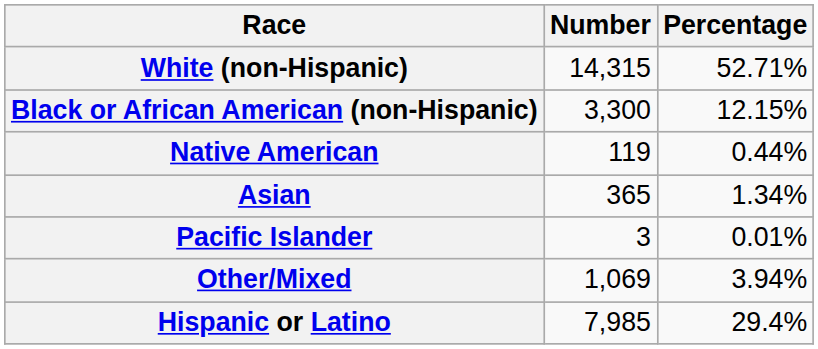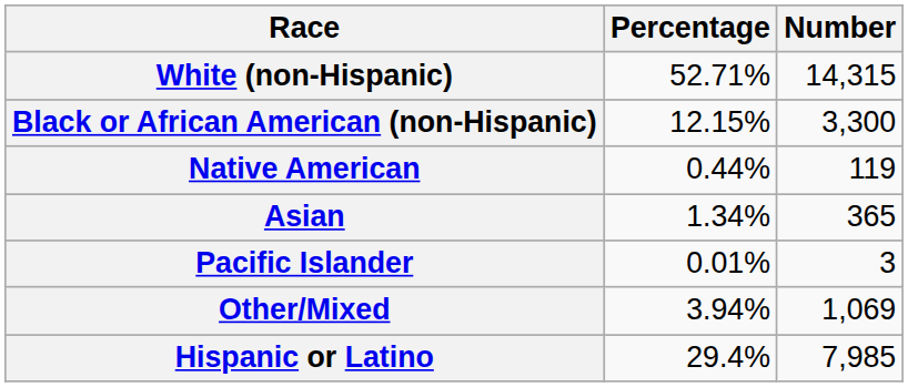columns swapped: Number <-> Percentage
